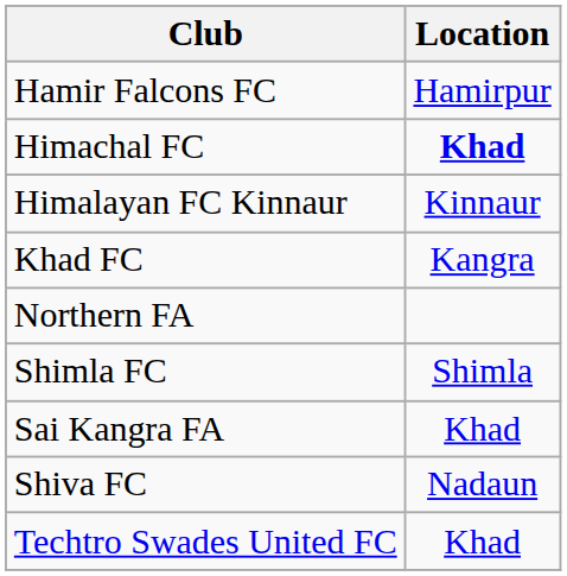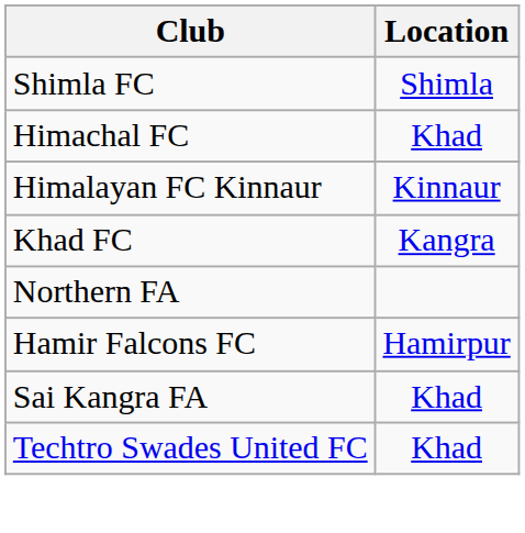rows swapped: Hamir Falcons FC <-> Shimla FC
Himachal FC | Location: bold -> normal
- row: Shiva FC | Nadaun
